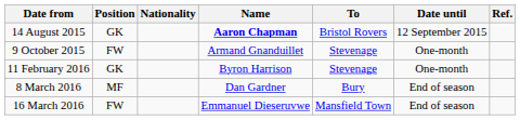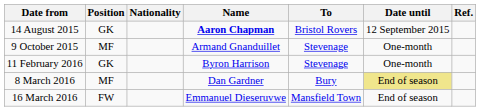9 October 2015 | Position: FW -> MF
8 March 2016 | Date until: no background -> khaki background
